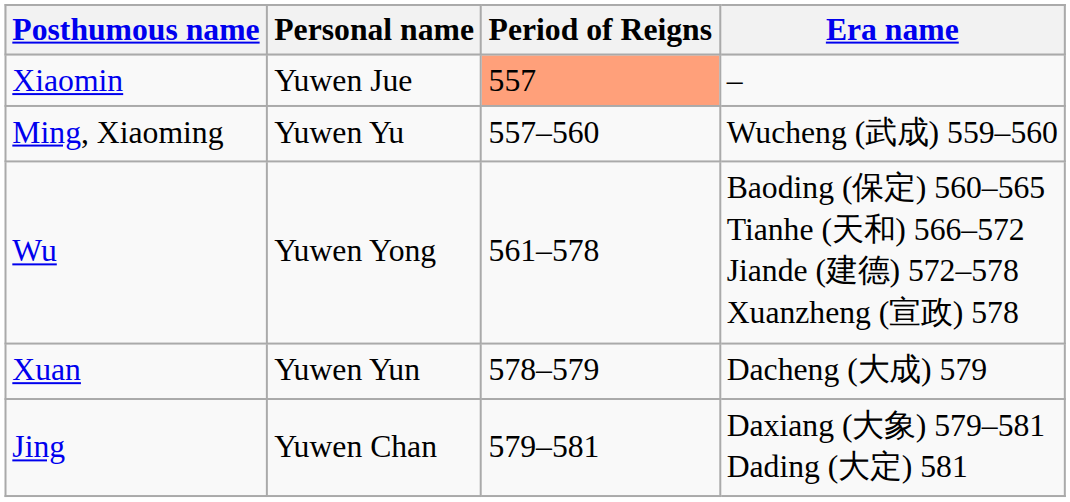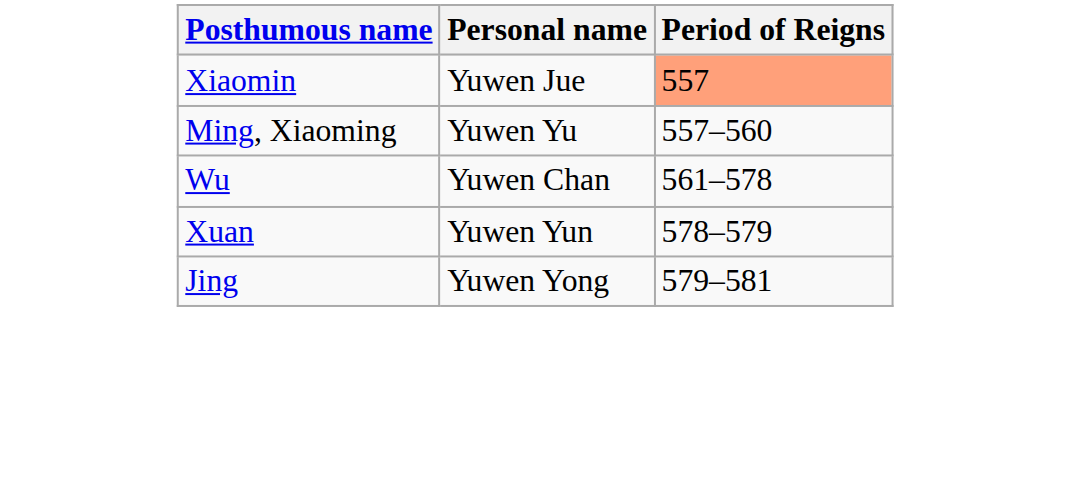- column: Era name | – | Wucheng (武成) 559–560 | Baoding (保定) 560–565 Tianhe (天和) 566–572 Jiande (建德) 572–578 Xuanzheng (宣政) 578 | Dacheng (大成) 579 | Daxiang (大象) 579–581 Dading (大定) 581
Wu | Personal name: Yuwen Yong -> Yuwen Chan
Jing | Personal name: Yuwen Chan -> Yuwen Yong
